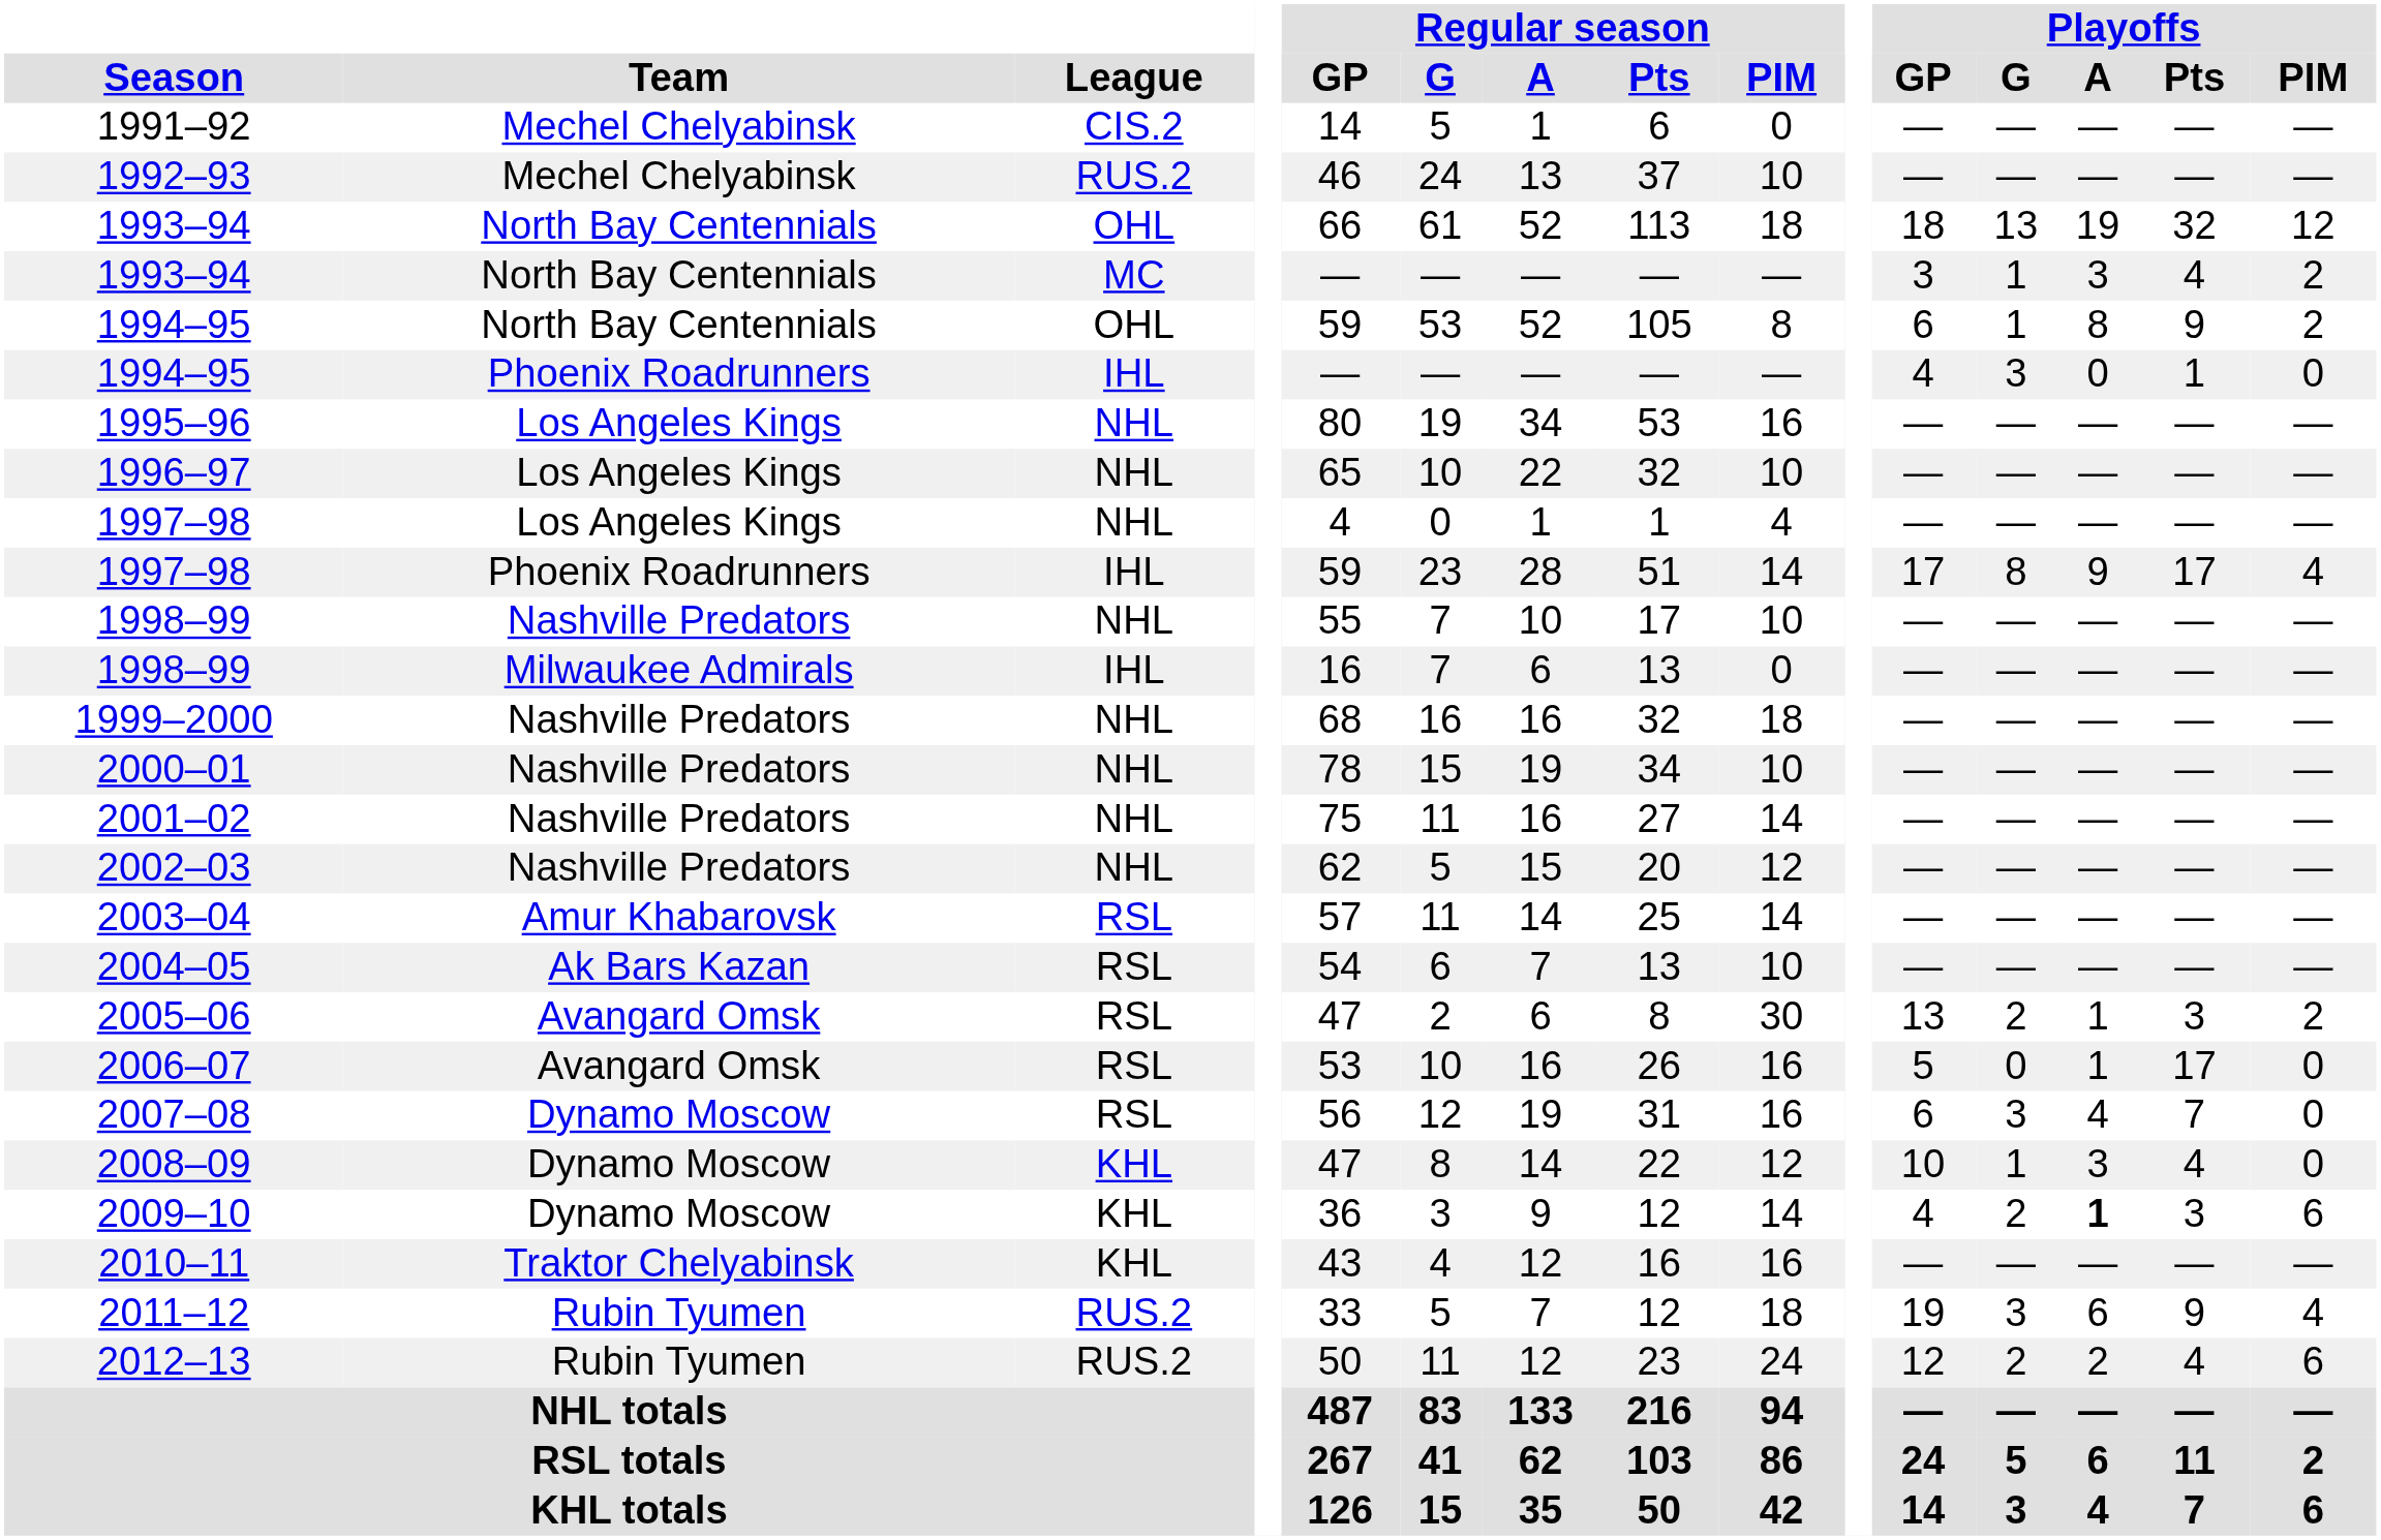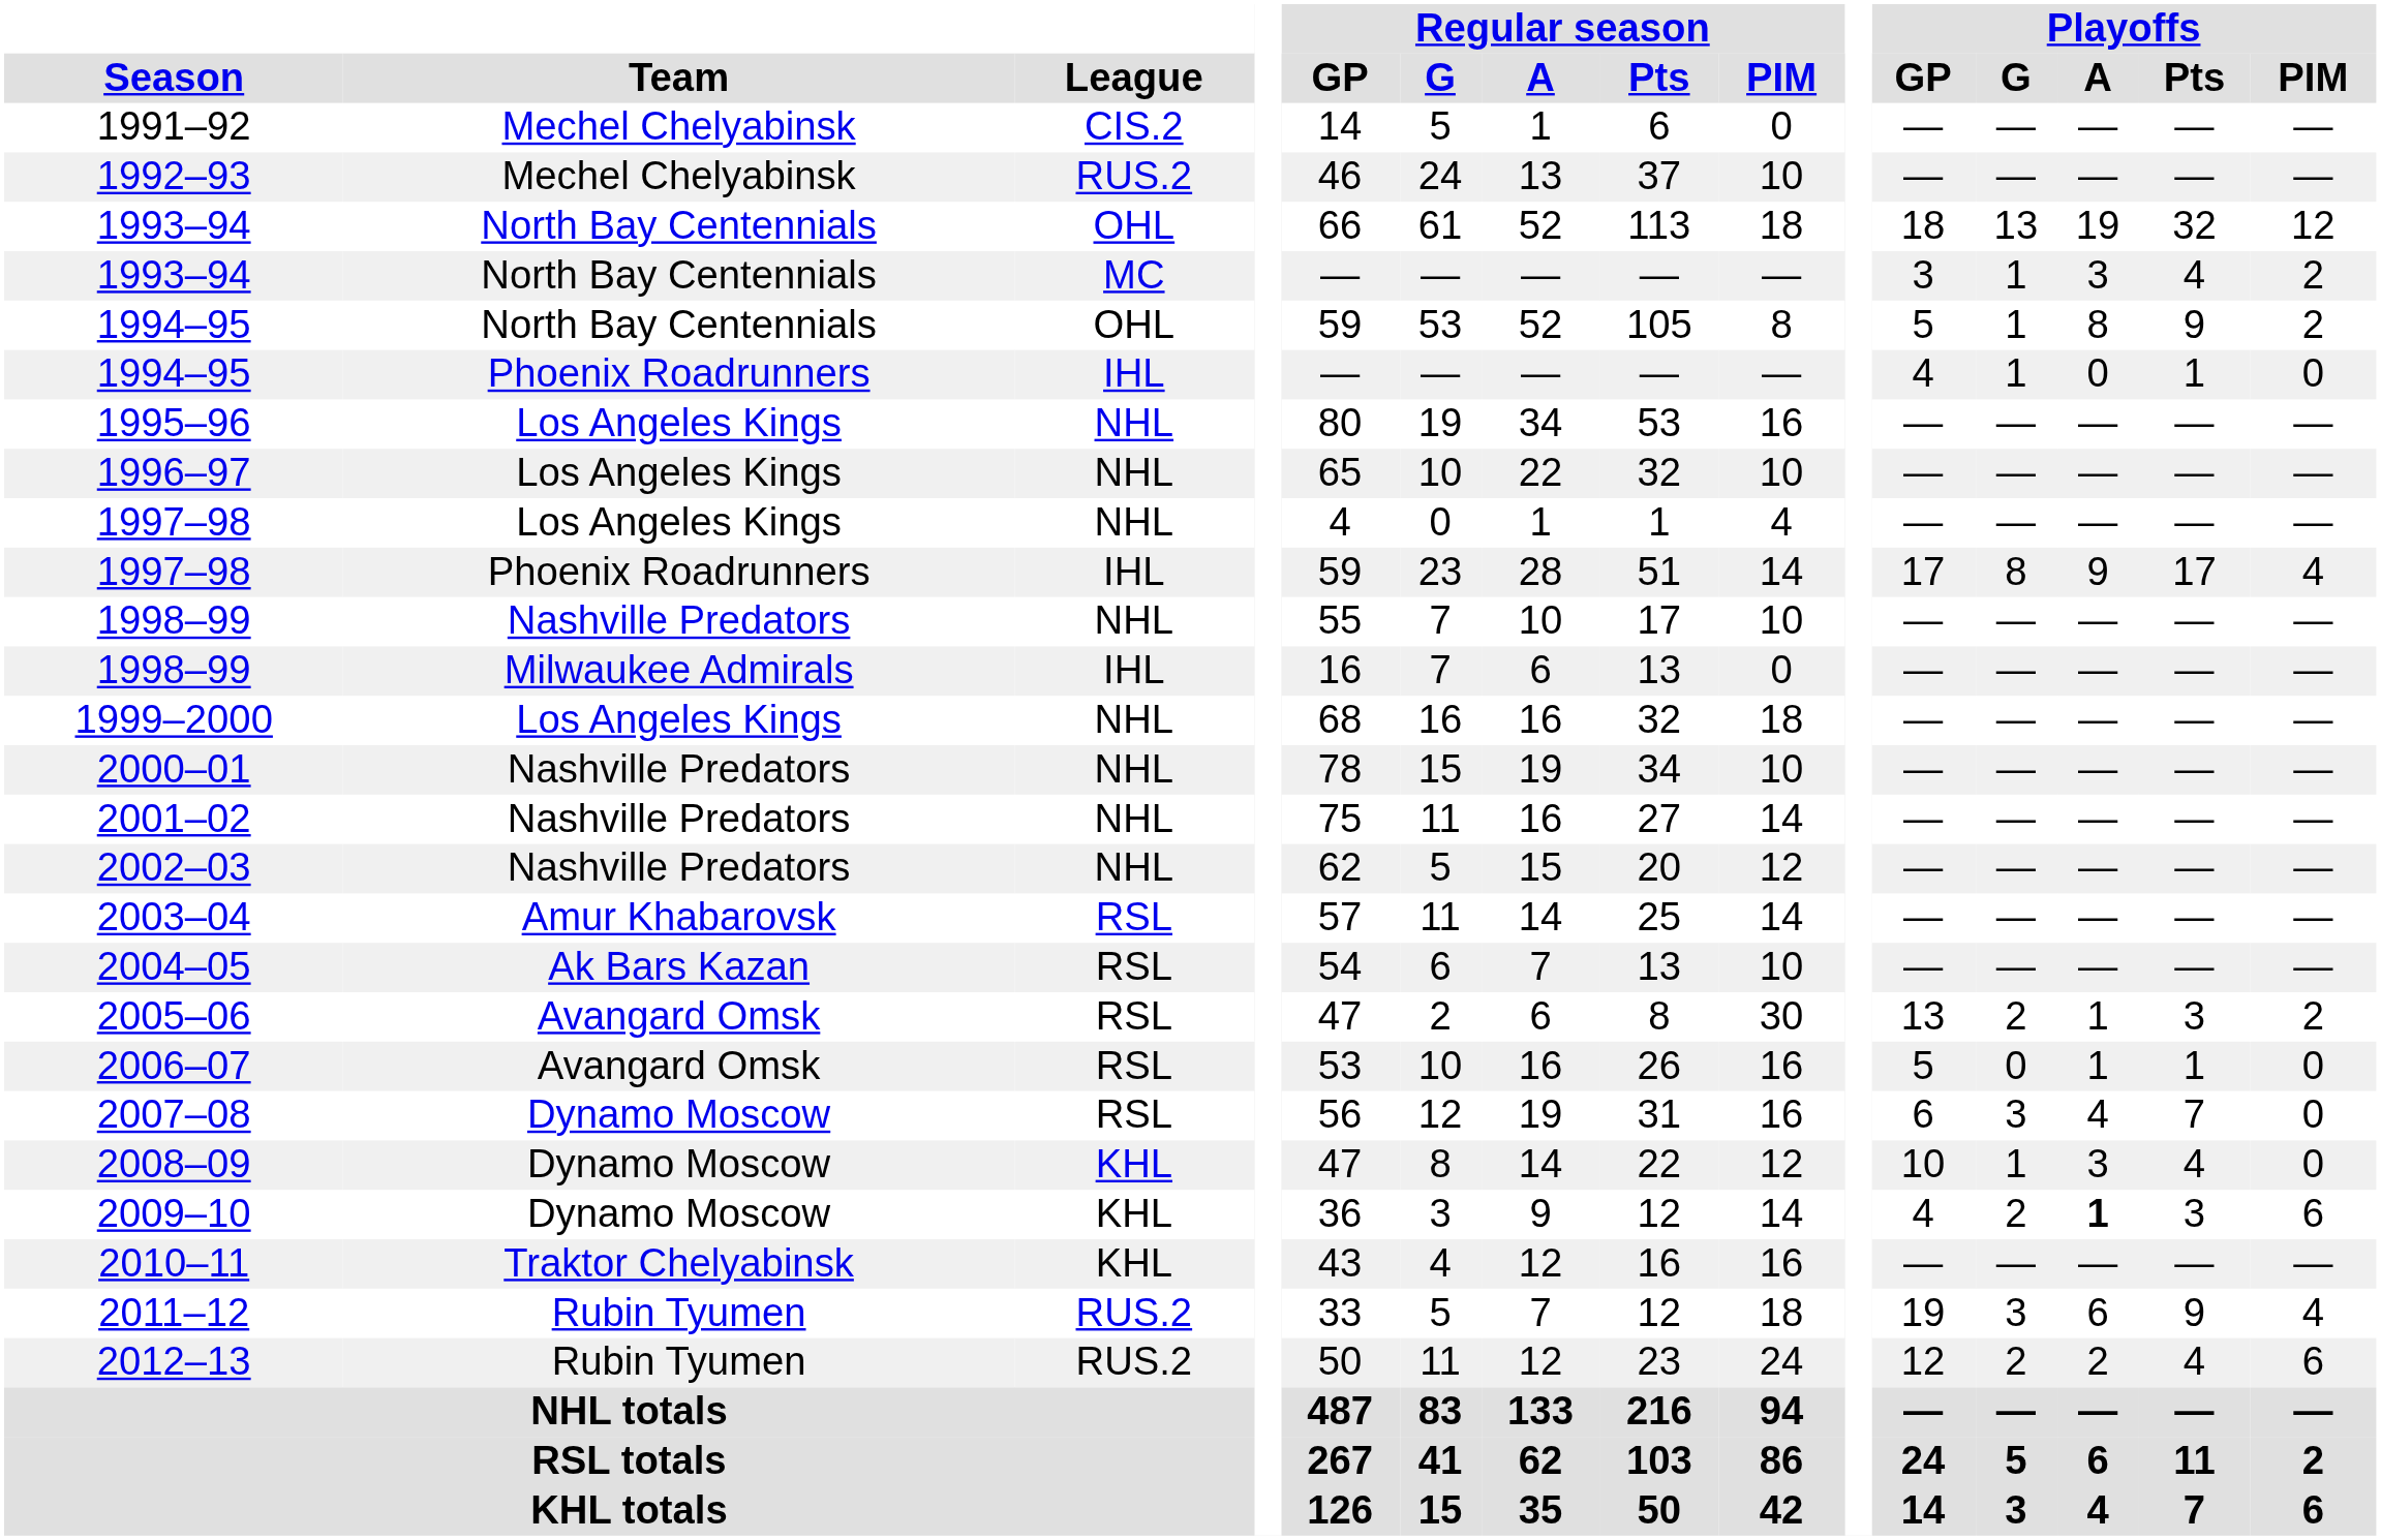1994–95 / OHL | Playoffs / GP: 6 -> 5
1994–95 / IHL | Playoffs / G: 3 -> 1
1999–2000 | Team: Nashville Predators -> Los Angeles Kings
2006–07 | Playoffs / Pts: 17 -> 1
